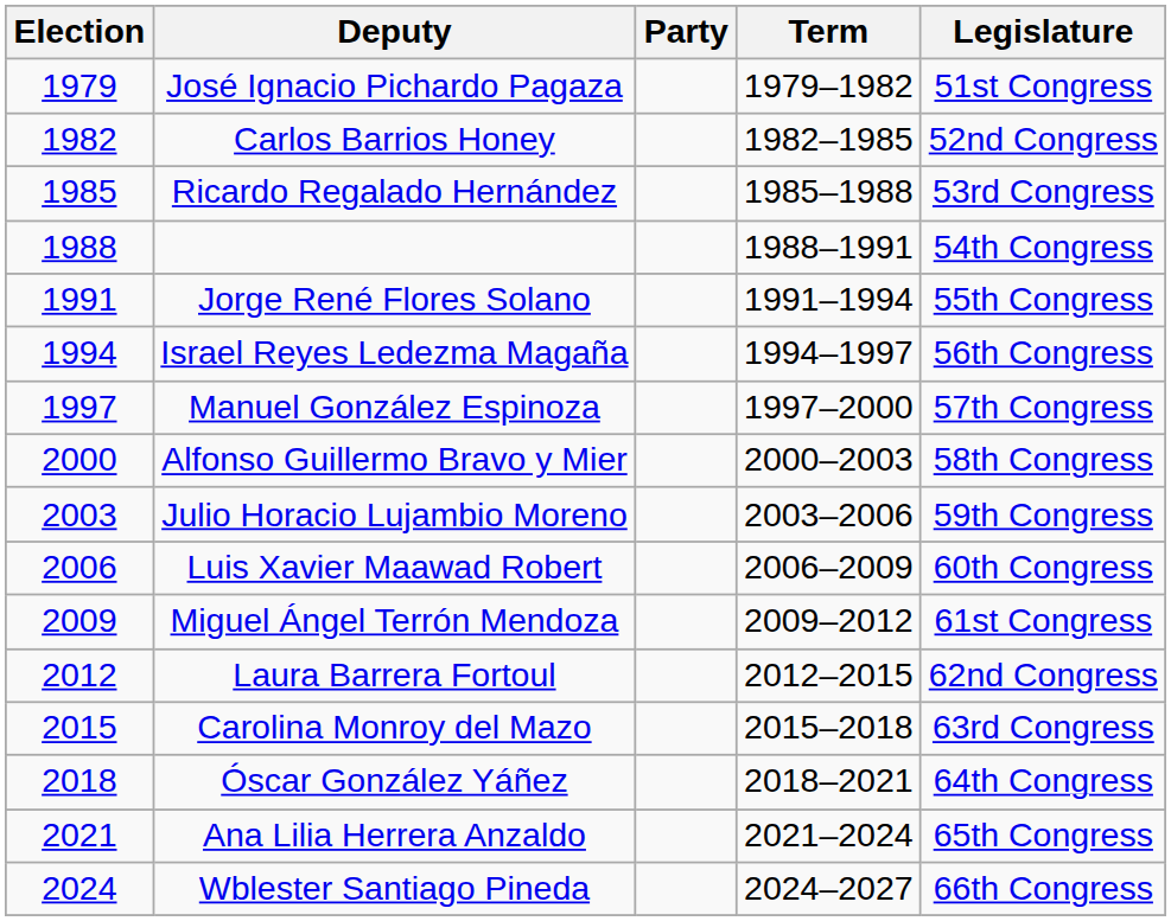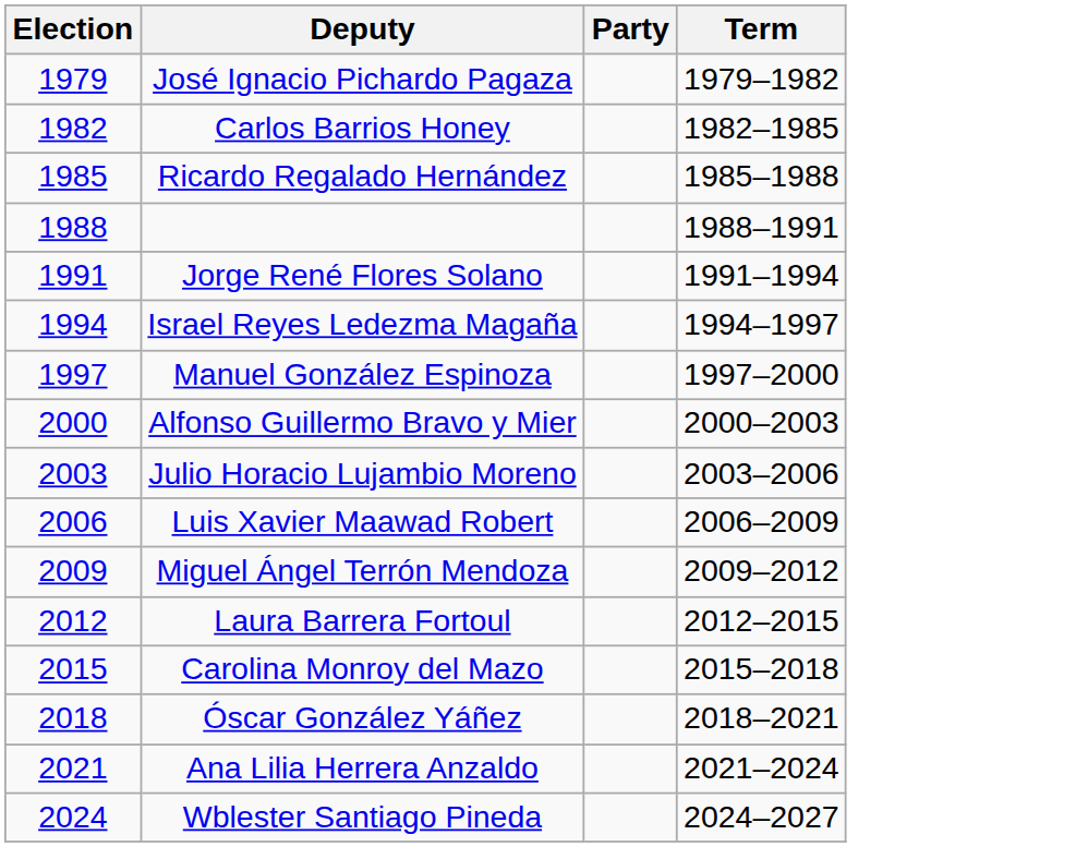- column: Legislature | 51st Congress | 52nd Congress | 53rd Congress | 54th Congress | 55th Congress | 56th Congress | 57th Congress | 58th Congress | 59th Congress | 60th Congress | 61st Congress | 62nd Congress | 63rd Congress | 64th Congress | 65th Congress | 66th Congress
